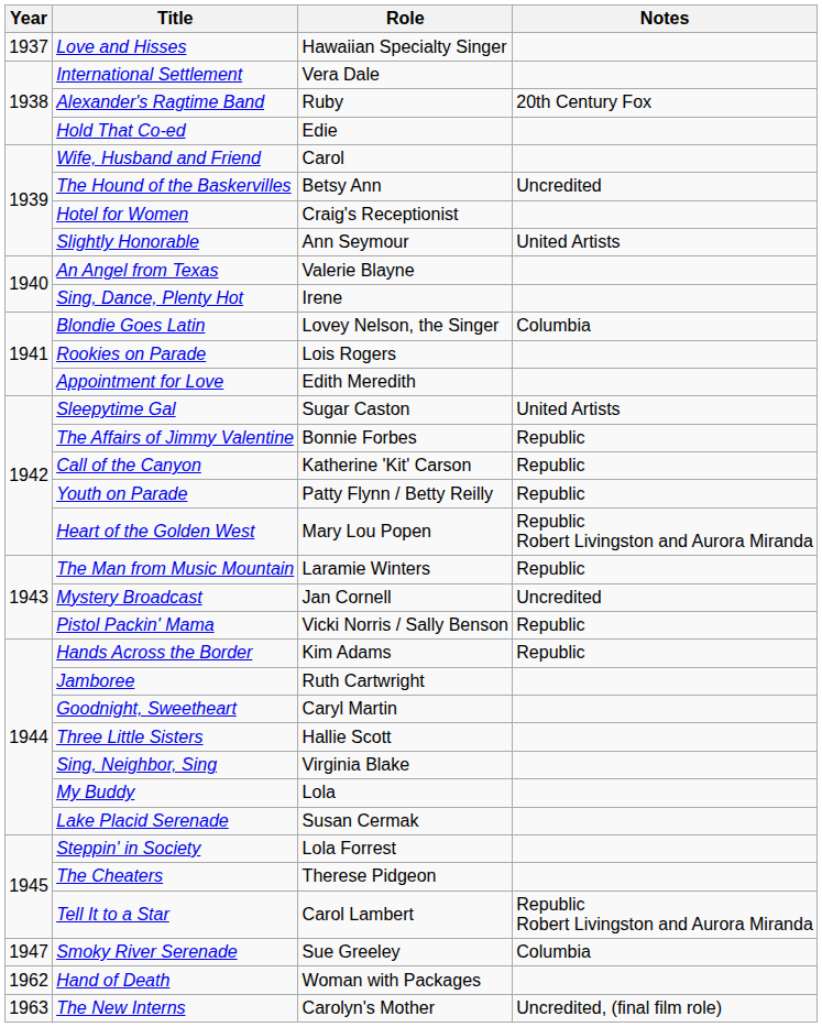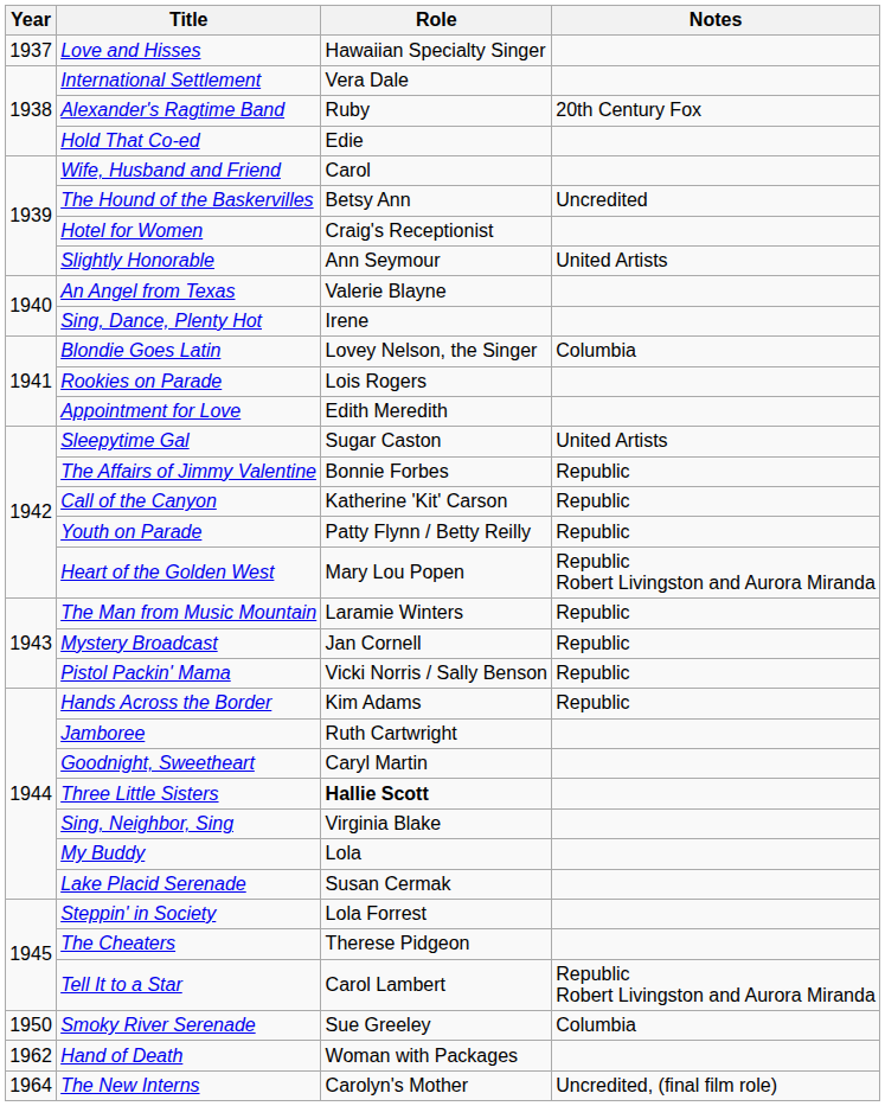Mystery Broadcast | Notes: Uncredited -> Republic
Three Little Sisters | Role: normal -> bold
Smoky River Serenade | Year: 1947 -> 1950
The New Interns | Year: 1963 -> 1964
